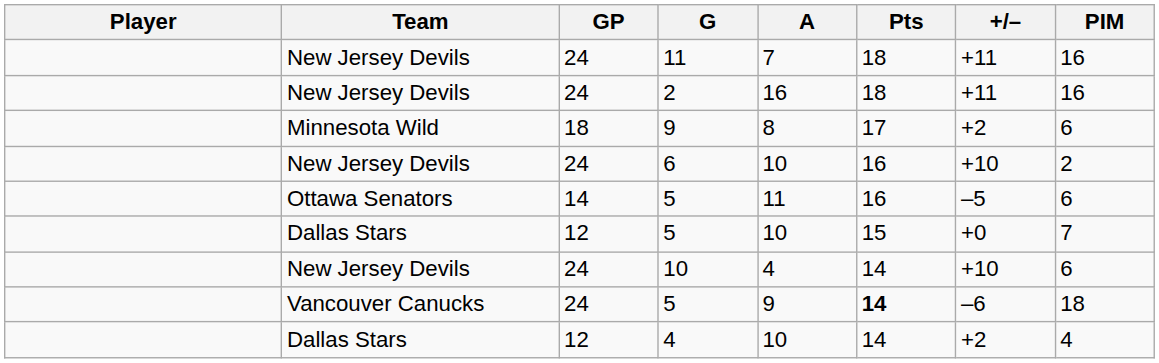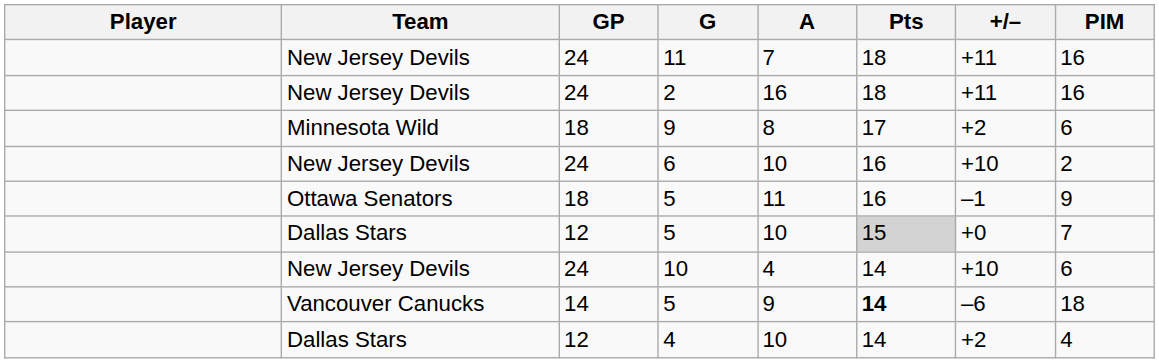Ottawa Senators / 5 | GP: 14 -> 18
Ottawa Senators / 5 | +/–: –5 -> –1
Ottawa Senators / 5 | PIM: 6 -> 9
Dallas Stars / 5 | Pts: no background -> lightgrey background
Vancouver Canucks / 5 | GP: 24 -> 14
